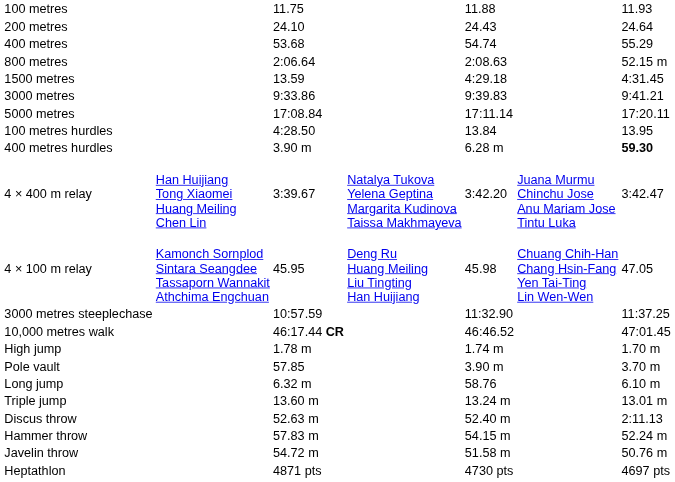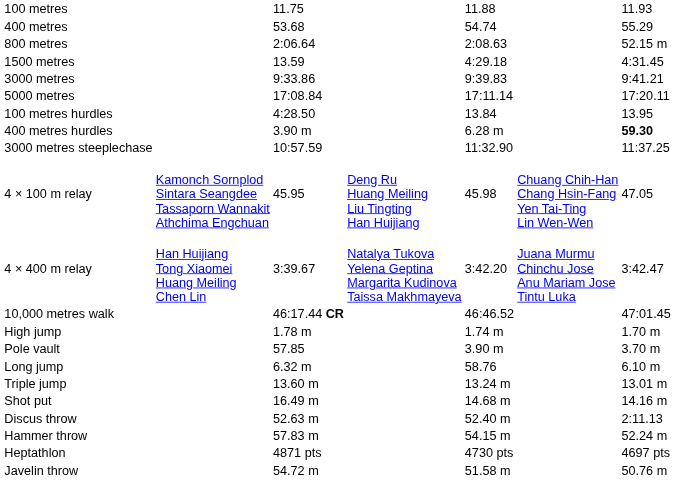- row: 200 metres | 24.10 | 24.43 | 24.64
rows swapped: 3000 metres steeplechase <-> 4 × 400 m relay
+ row: Shot put | 16.49 m | 14.68 m | 14.16 m
rows swapped: Javelin throw <-> Heptathlon
